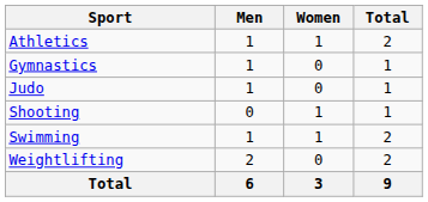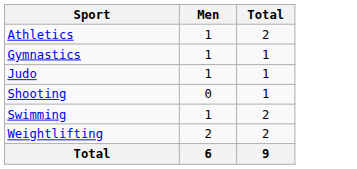- column: Women | 1 | 0 | 0 | 1 | 1 | 0 | 3
